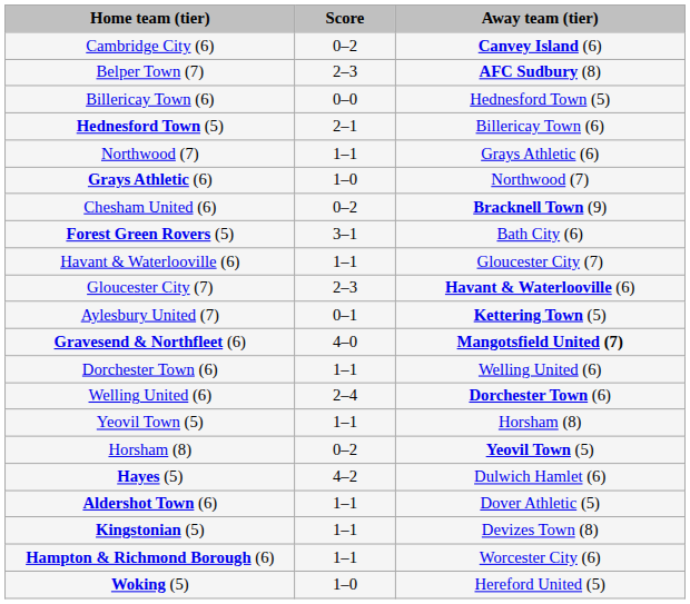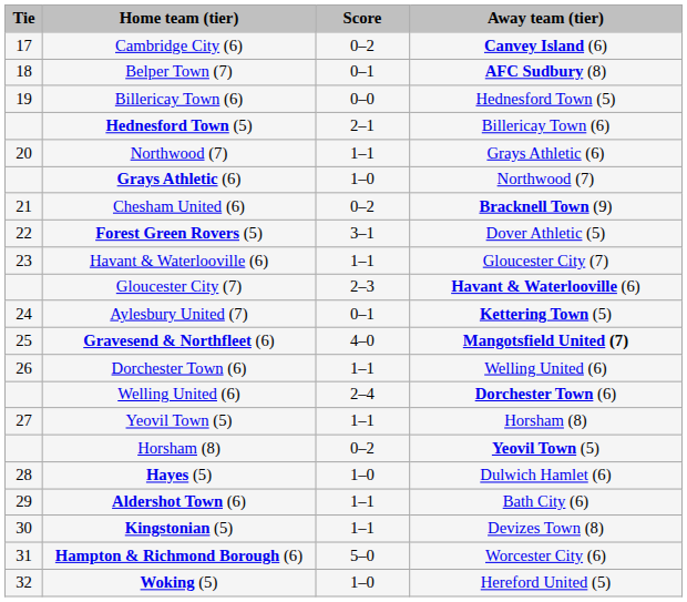+ column: Tie | 17 | 18 | 19 | 20 | 21 | 22 | 23 | 24 | 25 | 26 | 27 | 28 | 29 | 30 | 31 | 32
Belper Town (7) | Score: 2–3 -> 0–1
Forest Green Rovers (5) | Away team (tier): Bath City (6) -> Dover Athletic (5)
Hayes (5) | Score: 4–2 -> 1–0
Aldershot Town (6) | Away team (tier): Dover Athletic (5) -> Bath City (6)
Hampton & Richmond Borough (6) | Score: 1–1 -> 5–0
